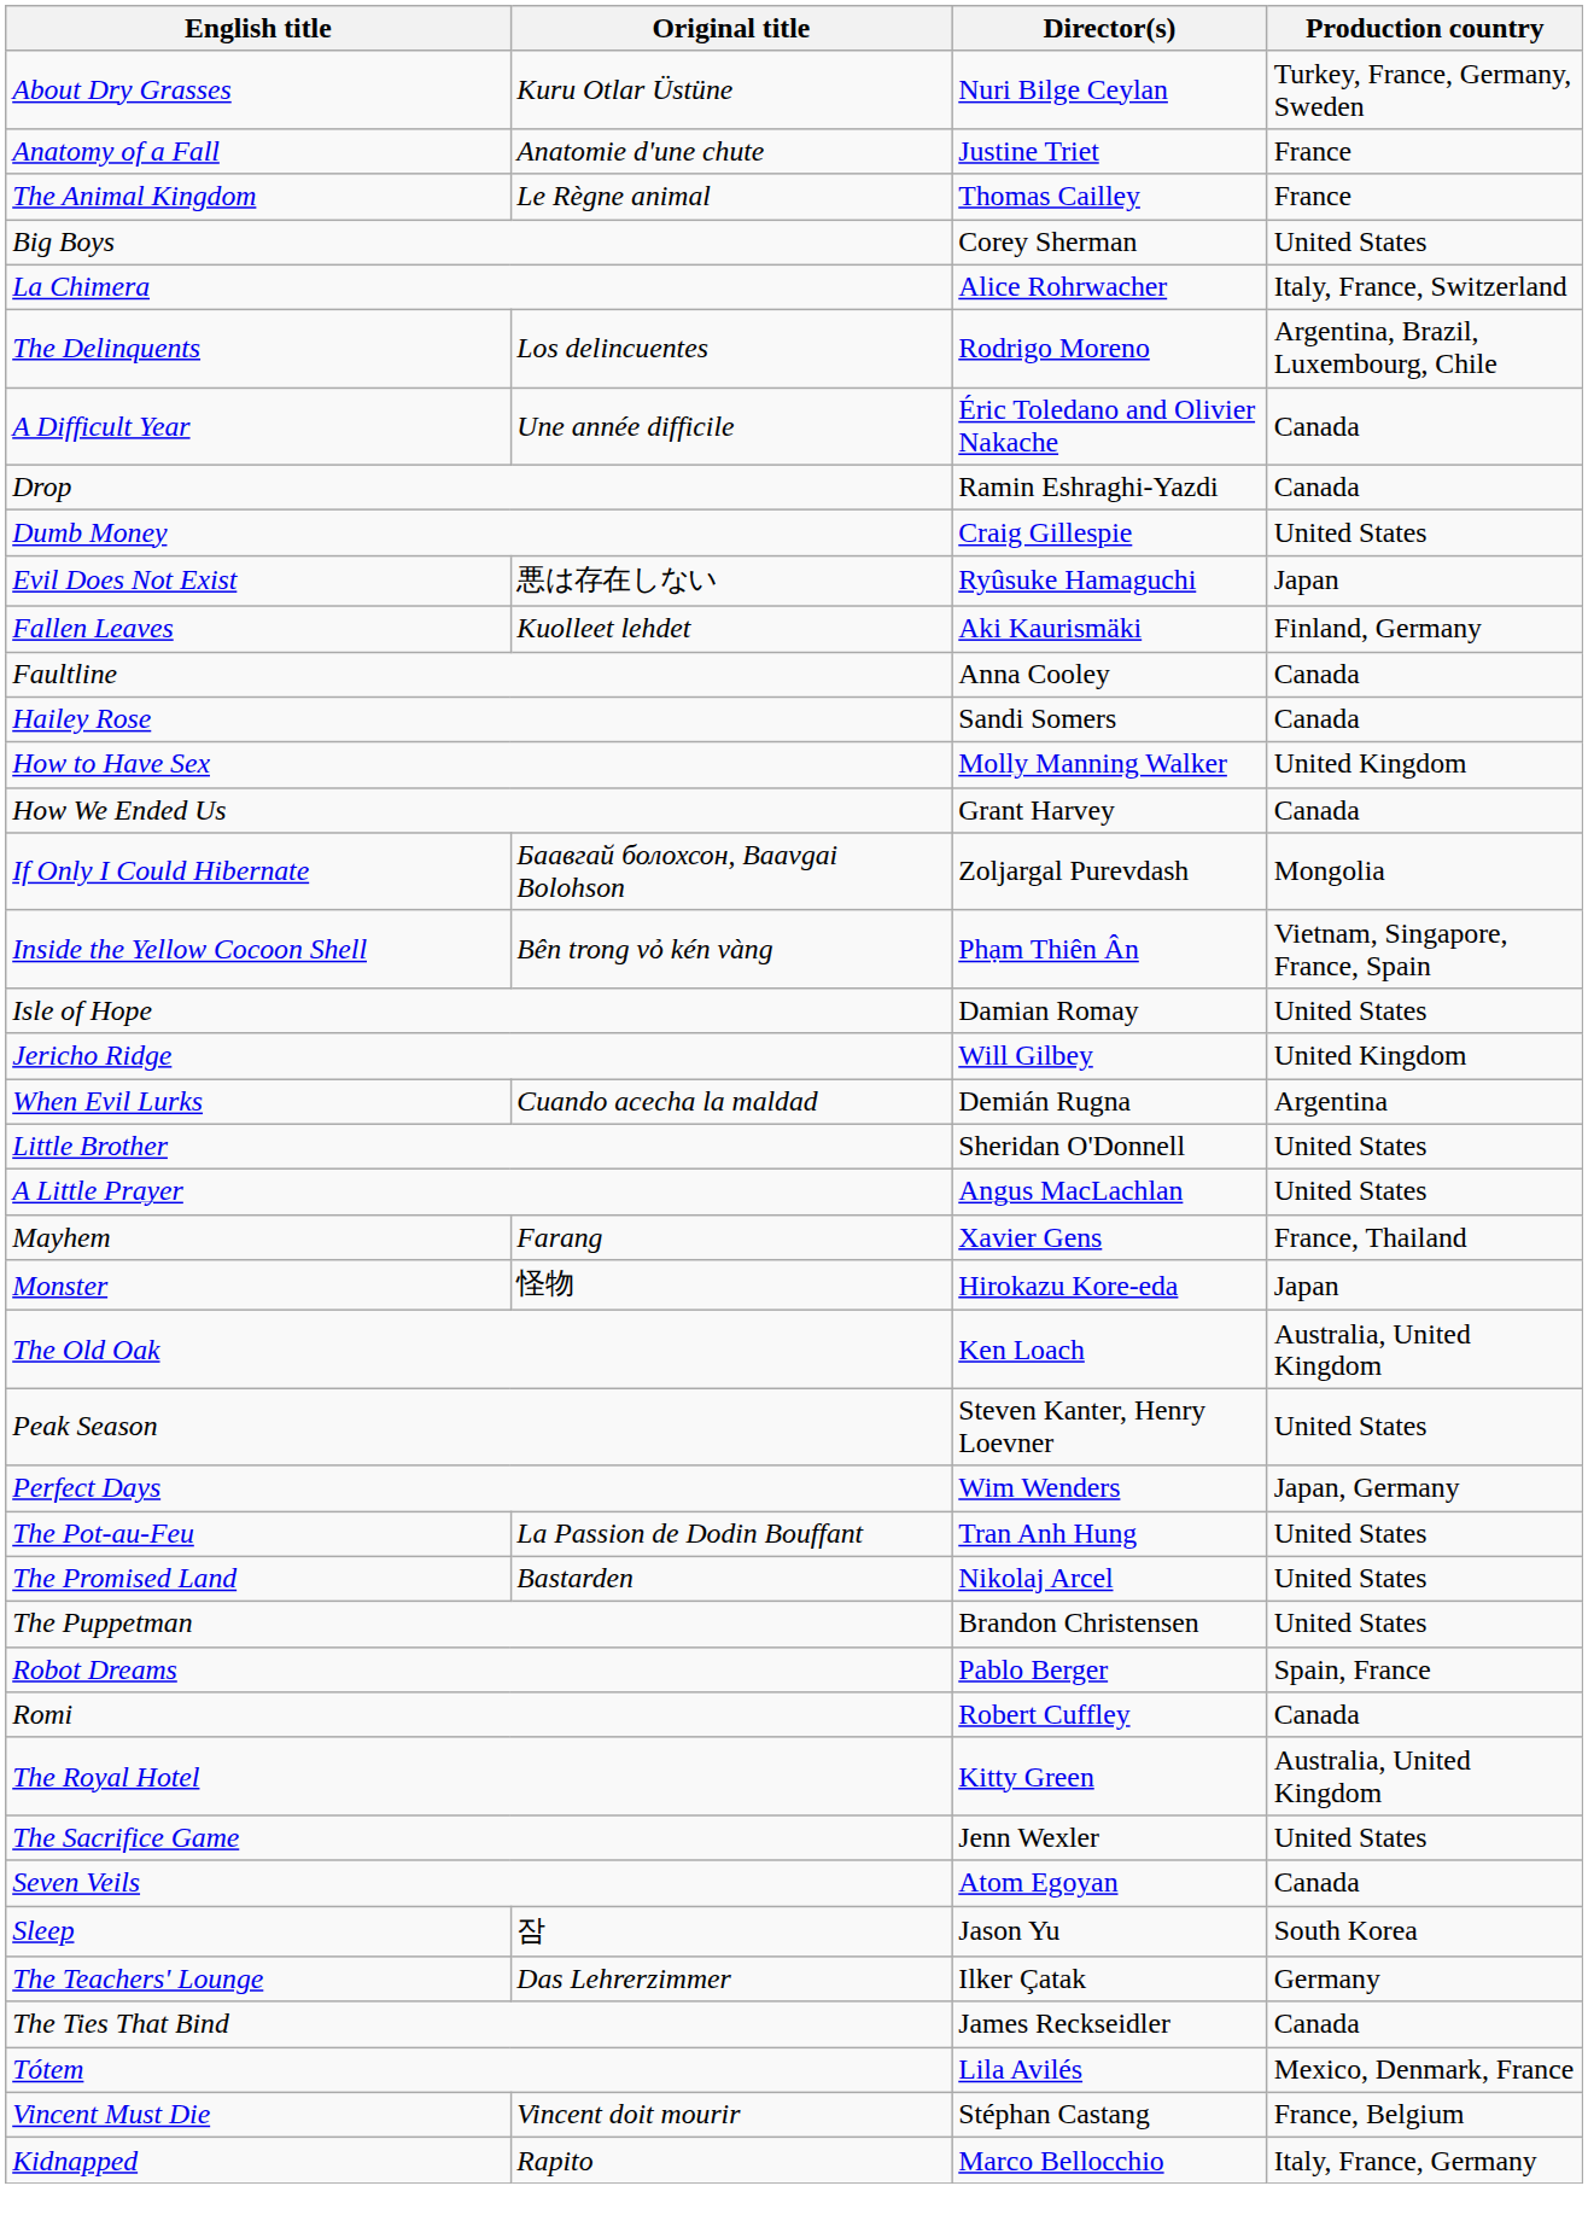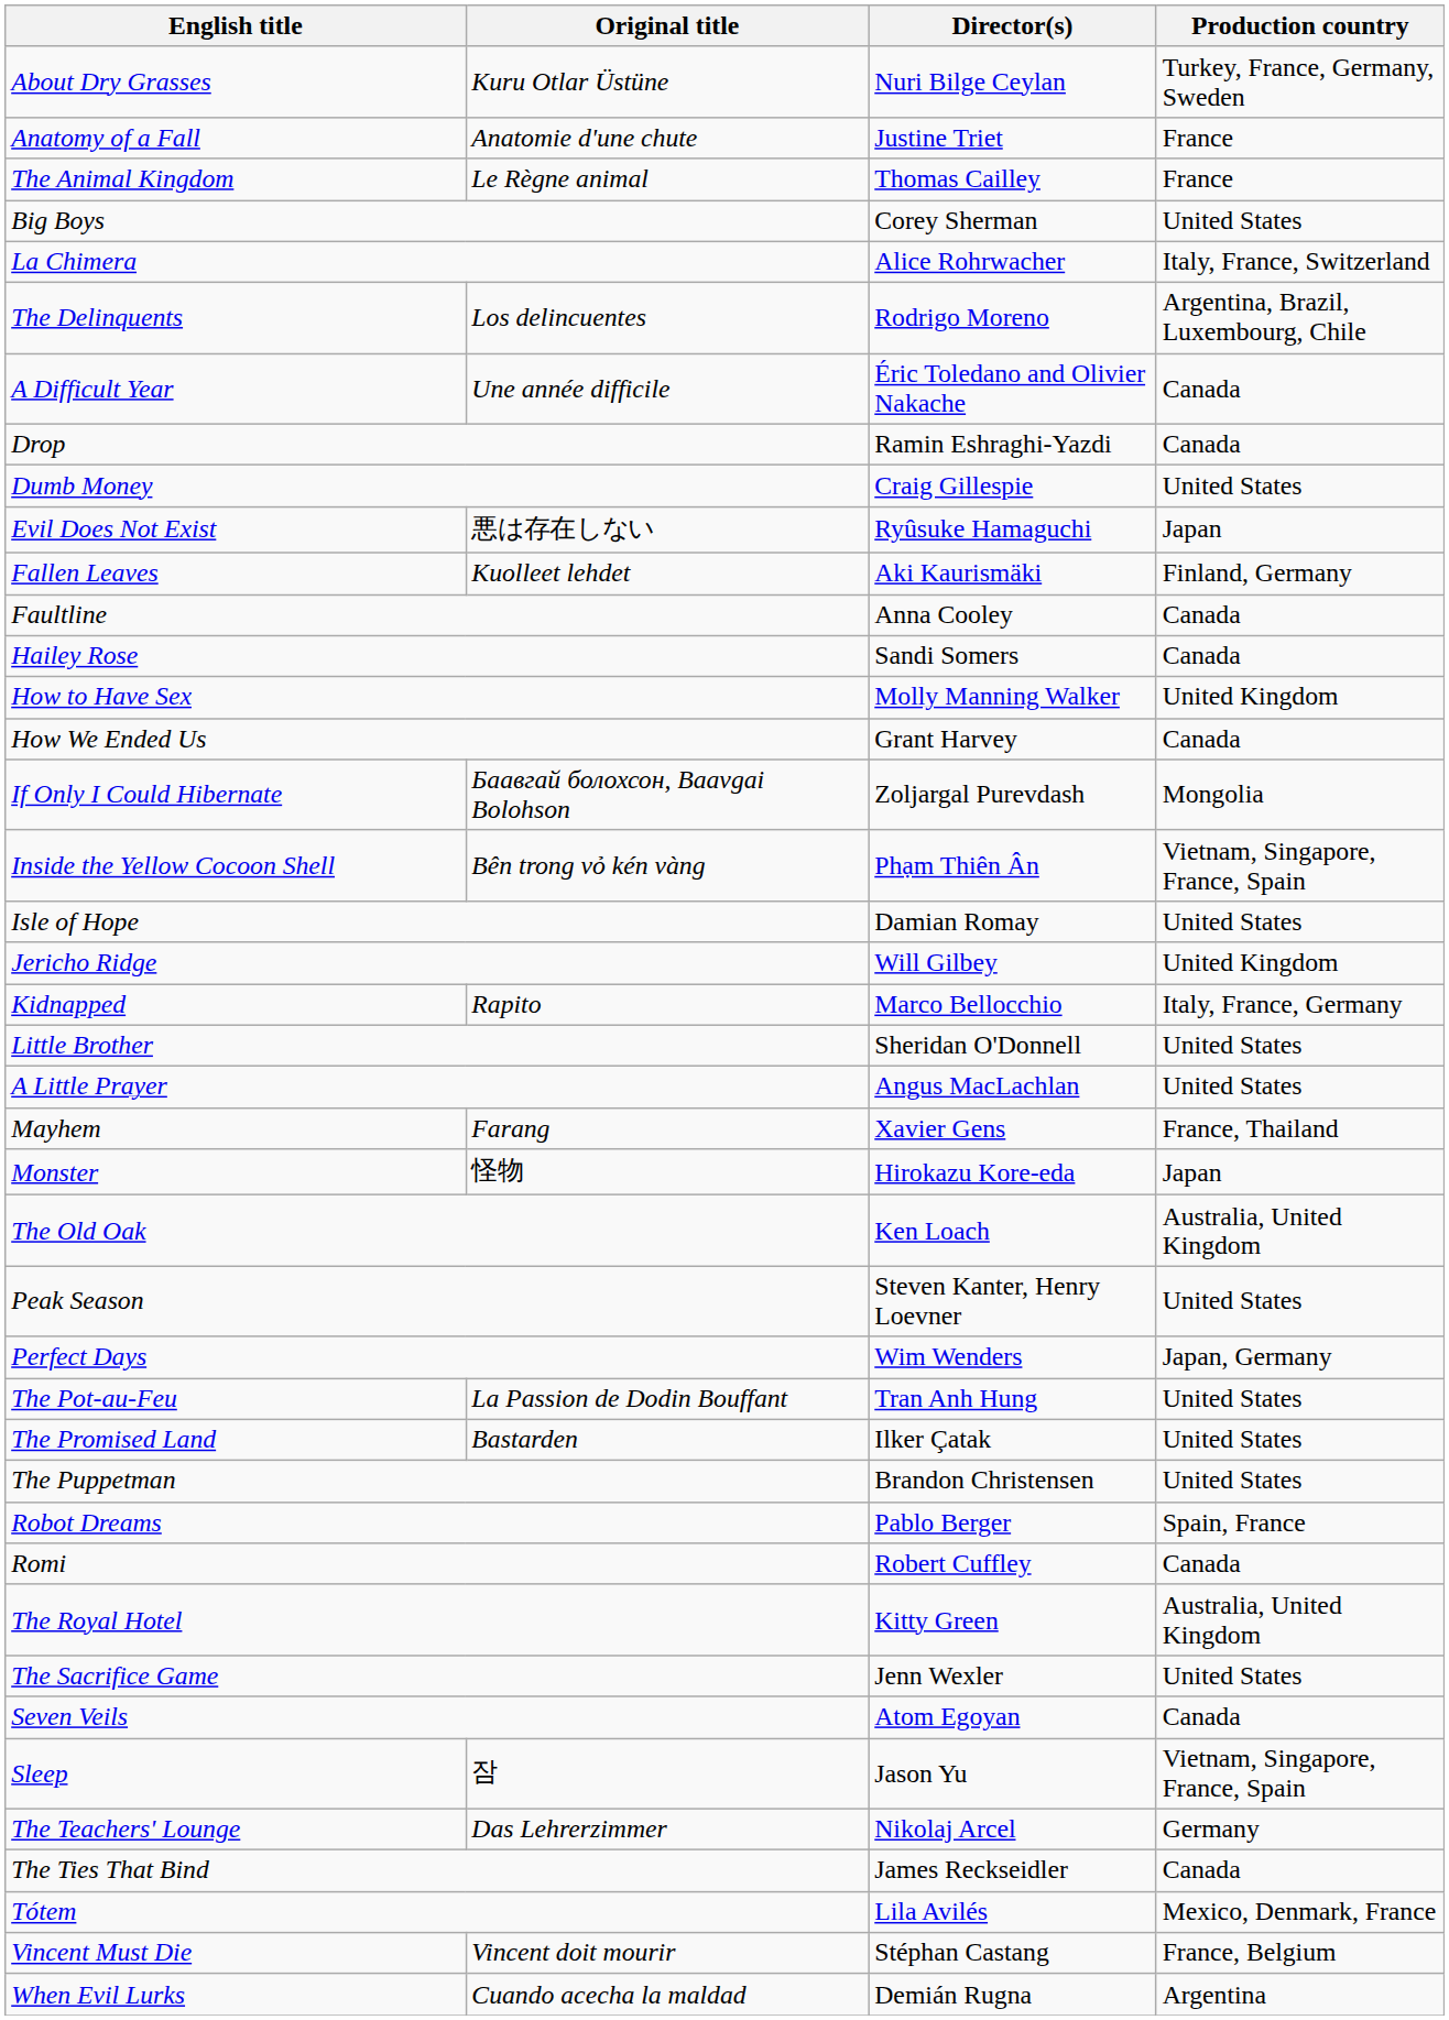rows swapped: Kidnapped <-> When Evil Lurks
The Promised Land | Director(s): Nikolaj Arcel -> Ilker Çatak
Sleep | Production country: South Korea -> Vietnam, Singapore, France, Spain
The Teachers' Lounge | Director(s): Ilker Çatak -> Nikolaj Arcel
